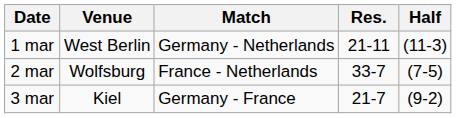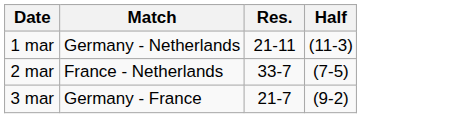- column: Venue | West Berlin | Wolfsburg | Kiel
